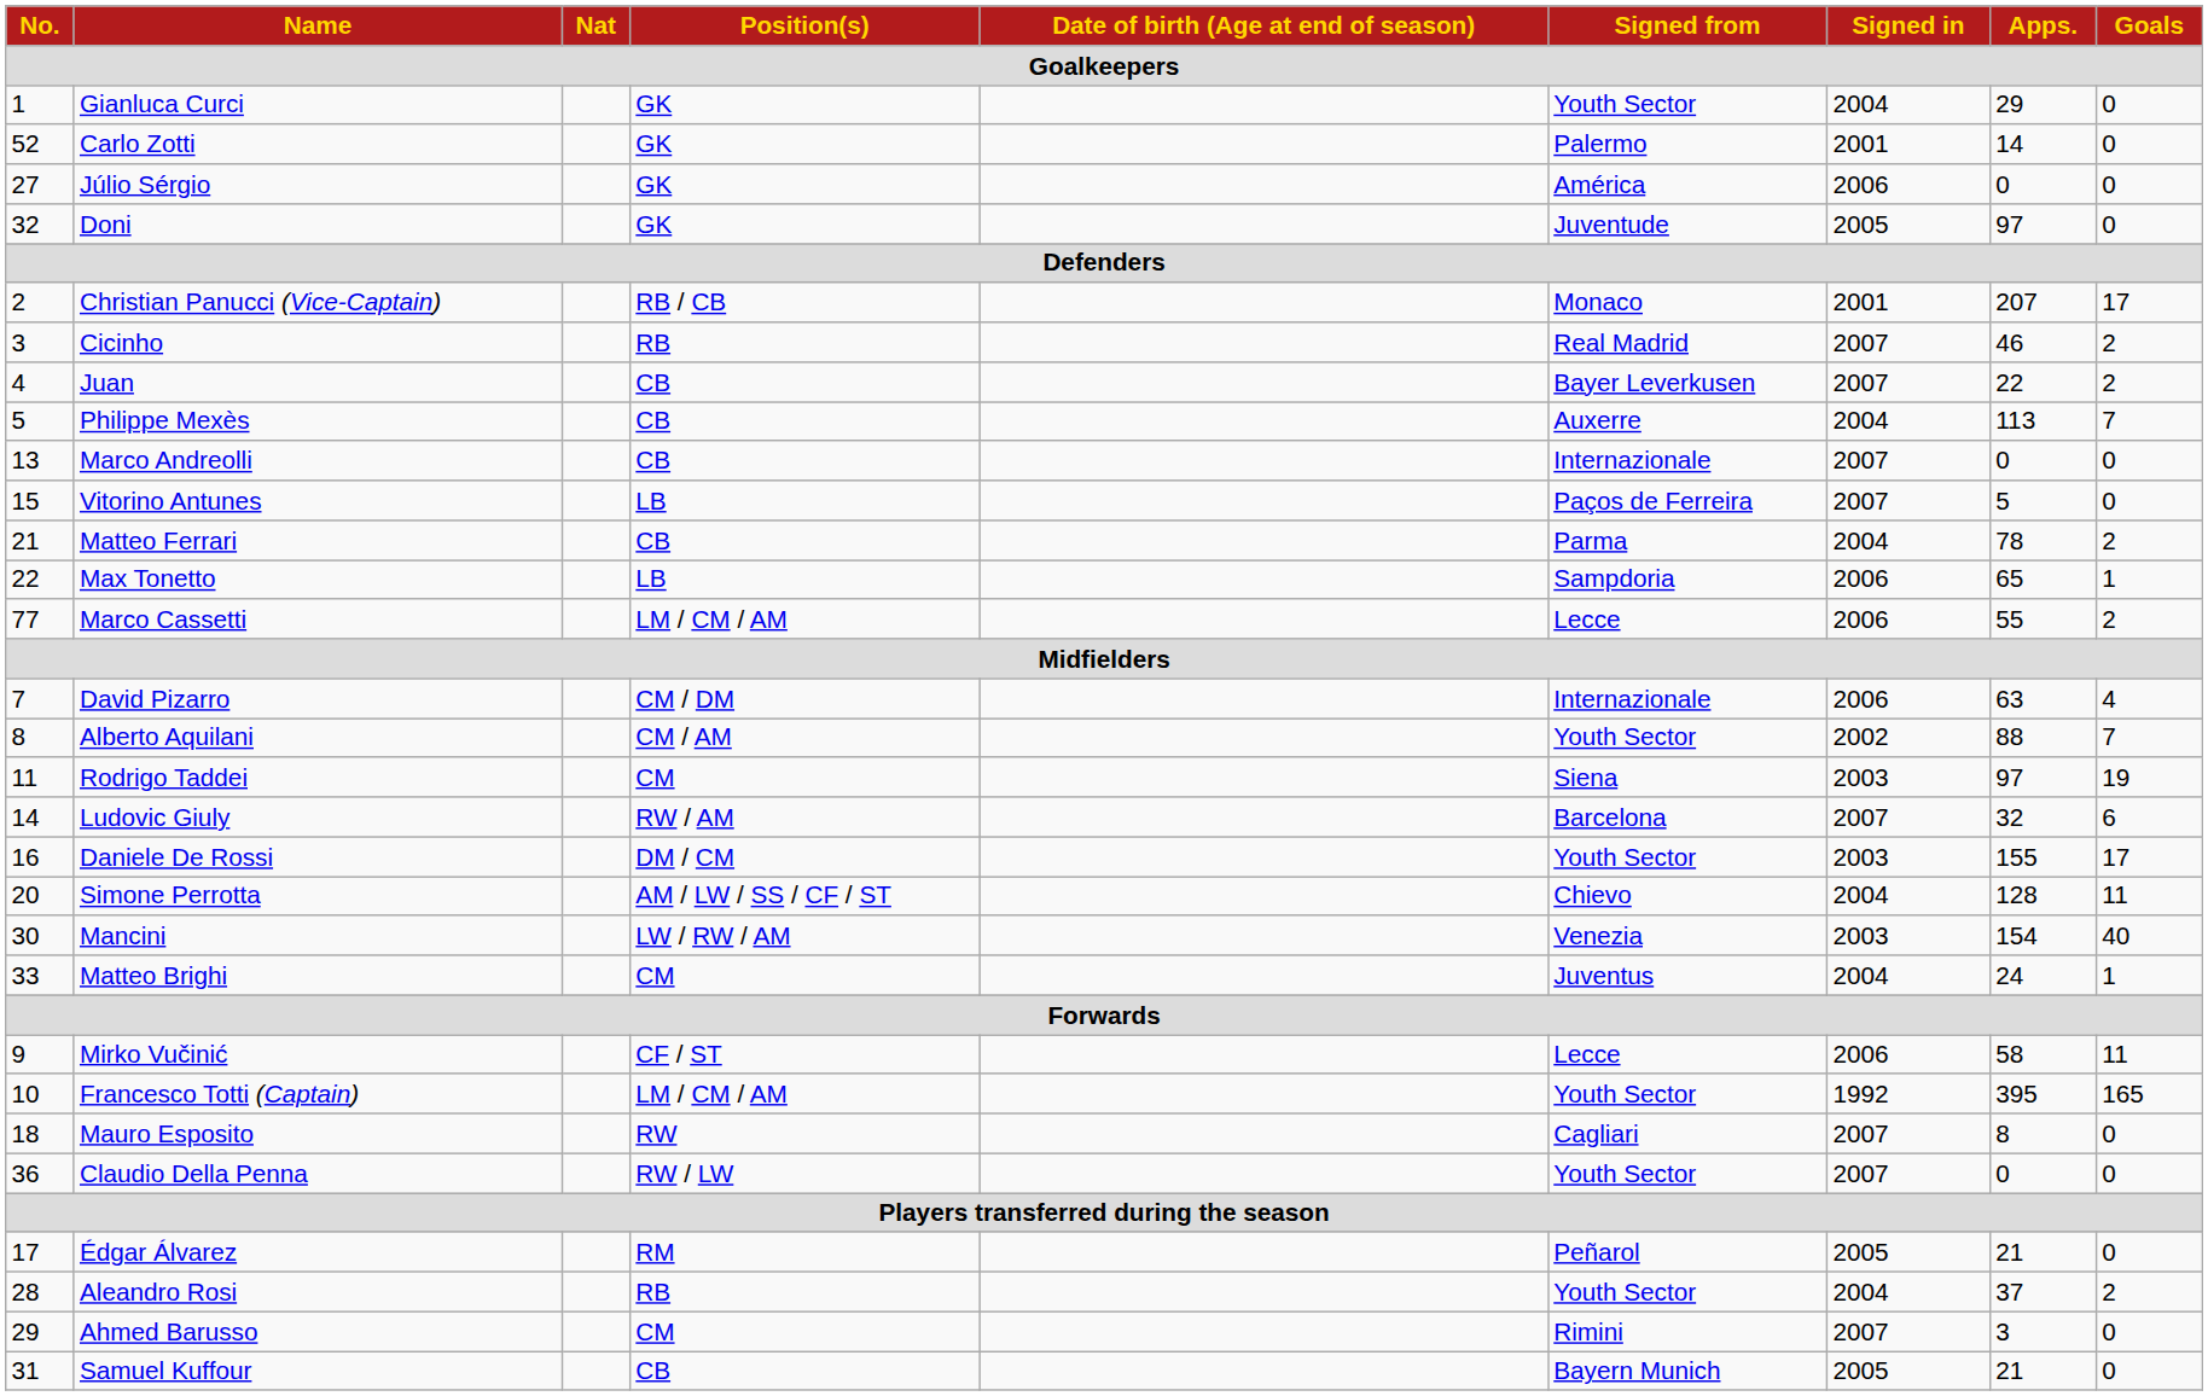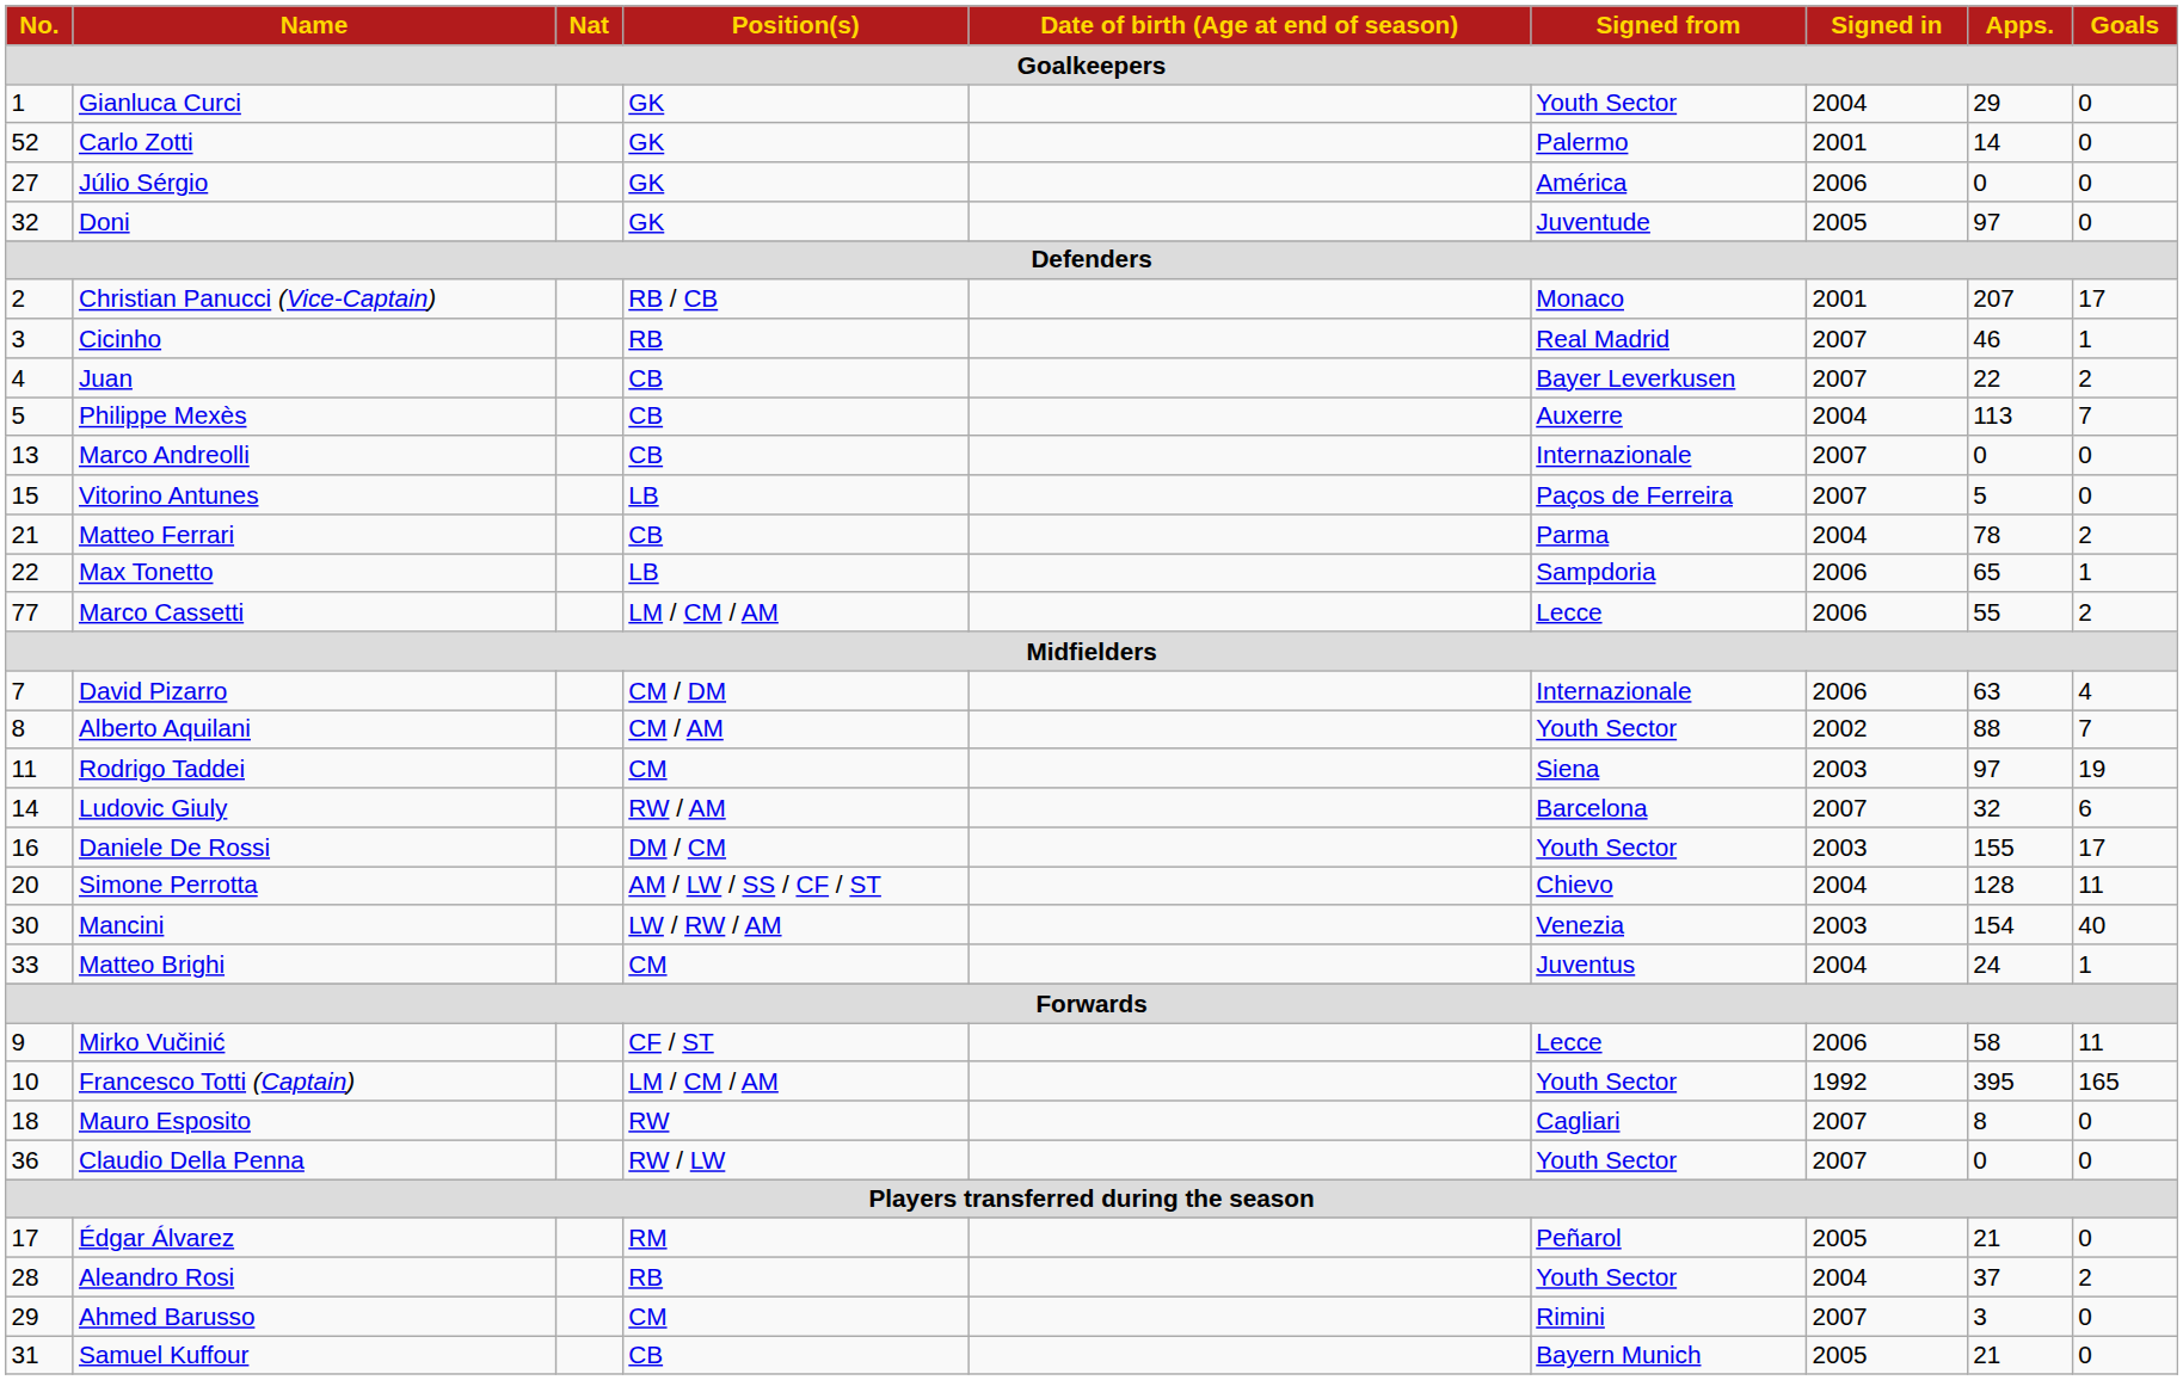Cicinho | Goals: 2 -> 1
